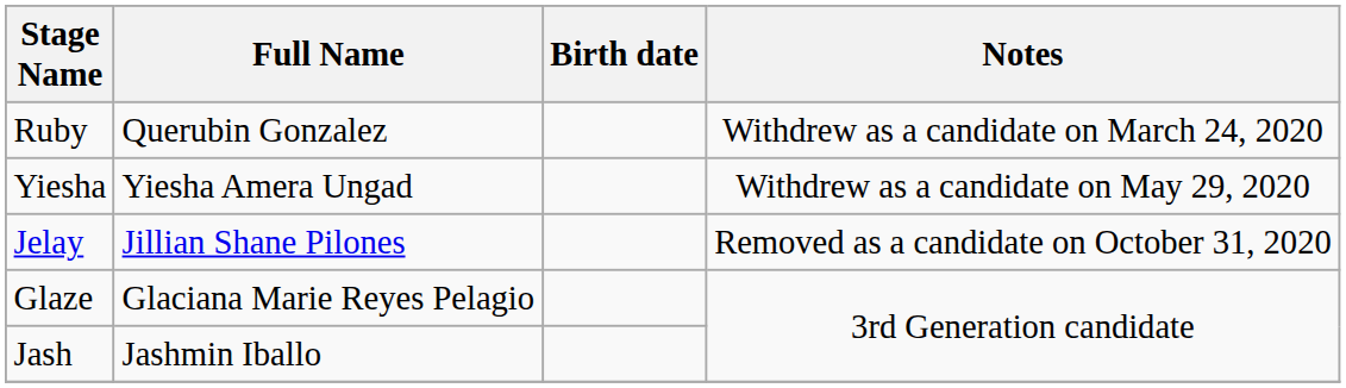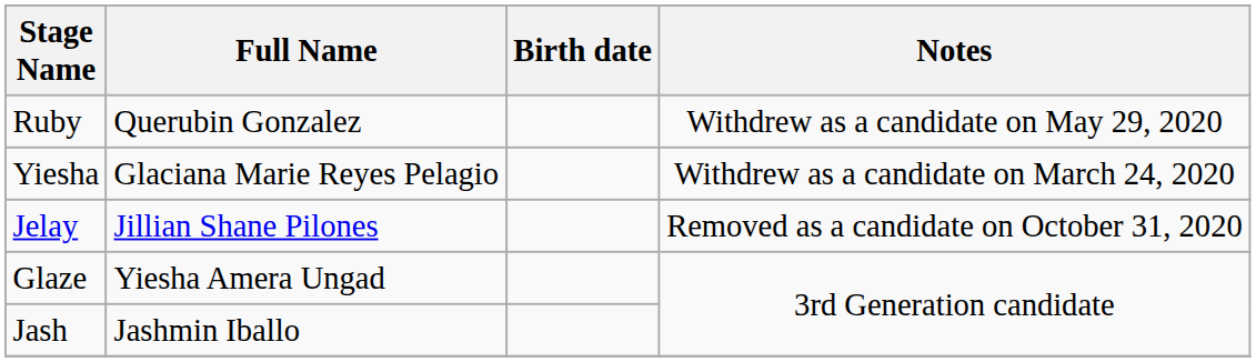Ruby | Notes: Withdrew as a candidate on March 24, 2020 -> Withdrew as a candidate on May 29, 2020
Yiesha | Full Name: Yiesha Amera Ungad -> Glaciana Marie Reyes Pelagio
Yiesha | Notes: Withdrew as a candidate on May 29, 2020 -> Withdrew as a candidate on March 24, 2020
Glaze | Full Name: Glaciana Marie Reyes Pelagio -> Yiesha Amera Ungad
